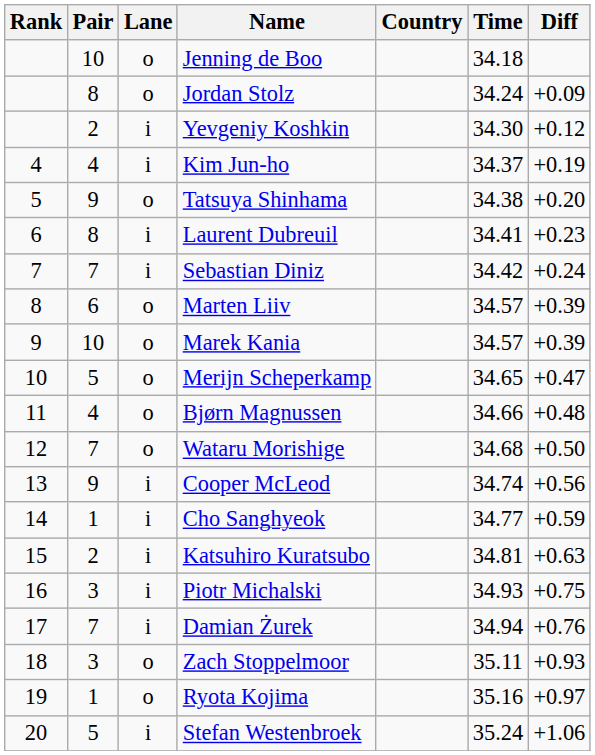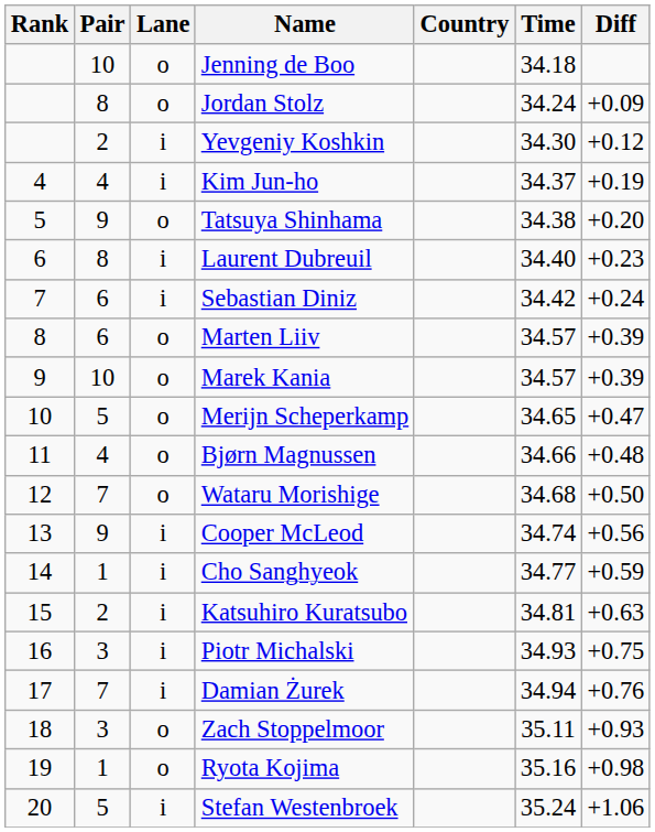Laurent Dubreuil | Time: 34.41 -> 34.40
Sebastian Diniz | Pair: 7 -> 6
Ryota Kojima | Diff: +0.97 -> +0.98
